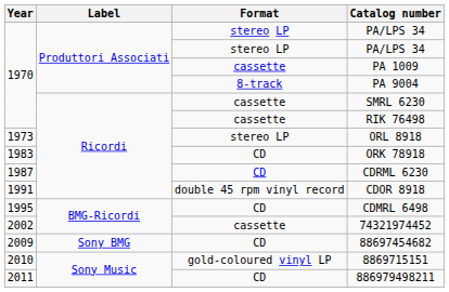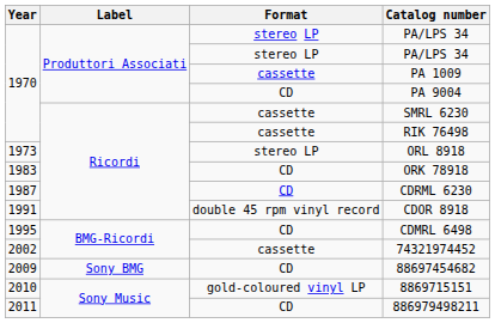PA 9004 | Format: 8-track -> CD
